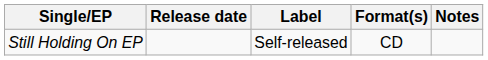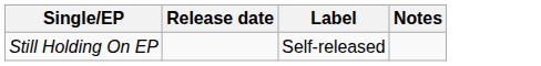- column: Format(s) | CD
